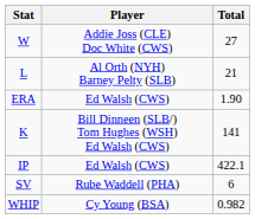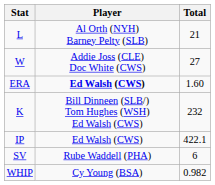rows swapped: W <-> L
ERA | Player: normal -> bold
ERA | Total: 1.90 -> 1.60
K | Total: 141 -> 232
